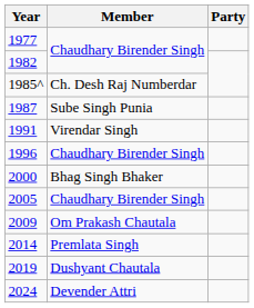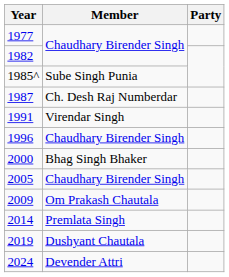1985^ | Member: Ch. Desh Raj Numberdar -> Sube Singh Punia
1987 | Member: Sube Singh Punia -> Ch. Desh Raj Numberdar
